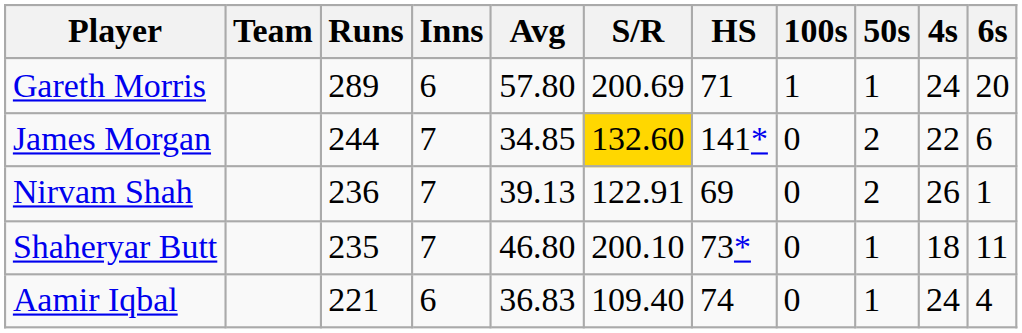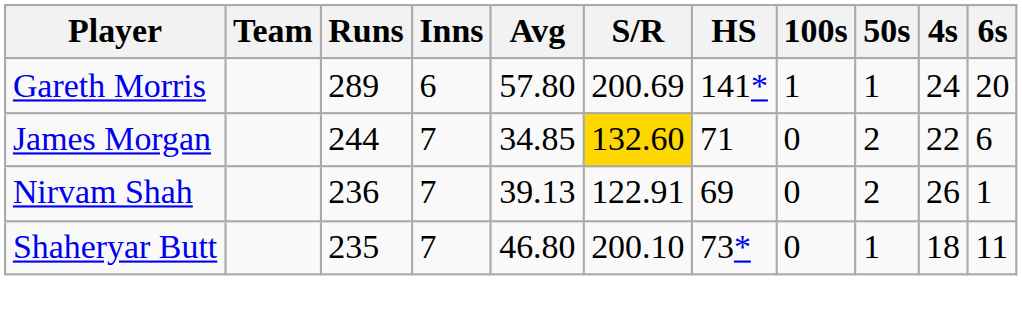Gareth Morris | HS: 71 -> 141*
James Morgan | HS: 141* -> 71
- row: Aamir Iqbal | 221 | 6 | 36.83 | 109.40 | 74 | 0 | 1 | 24 | 4
